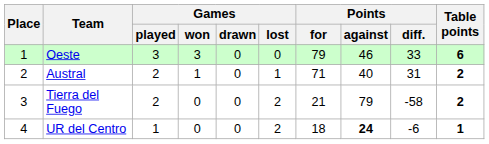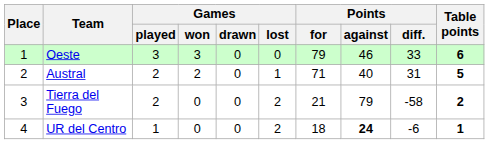Austral | Games / won: 1 -> 2
Austral | Table points: 2 -> 5
